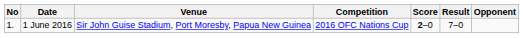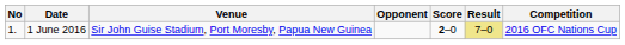columns swapped: Opponent <-> Competition
1 June 2016 | Result: no background -> khaki background
